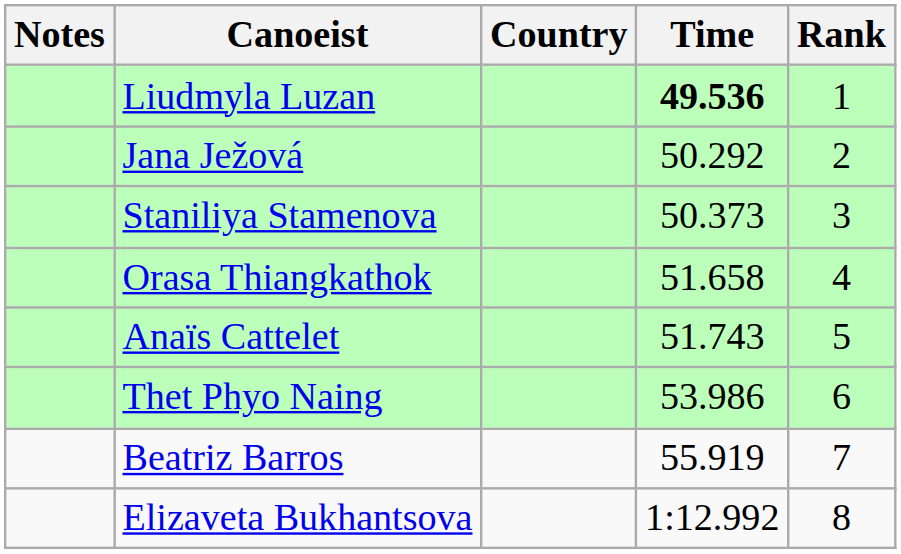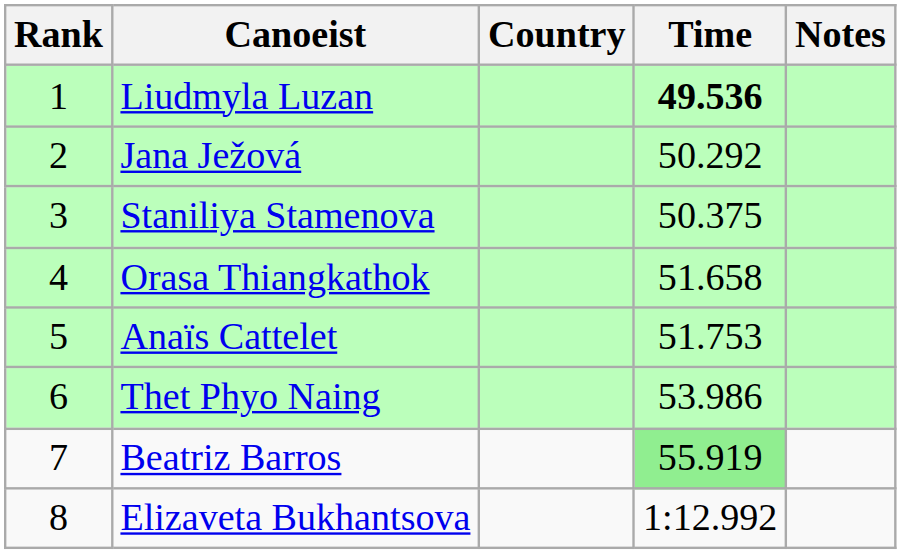columns swapped: Rank <-> Notes
Staniliya Stamenova | Time: 50.373 -> 50.375
Anaïs Cattelet | Time: 51.743 -> 51.753
Beatriz Barros | Time: no background -> lightgreen background
